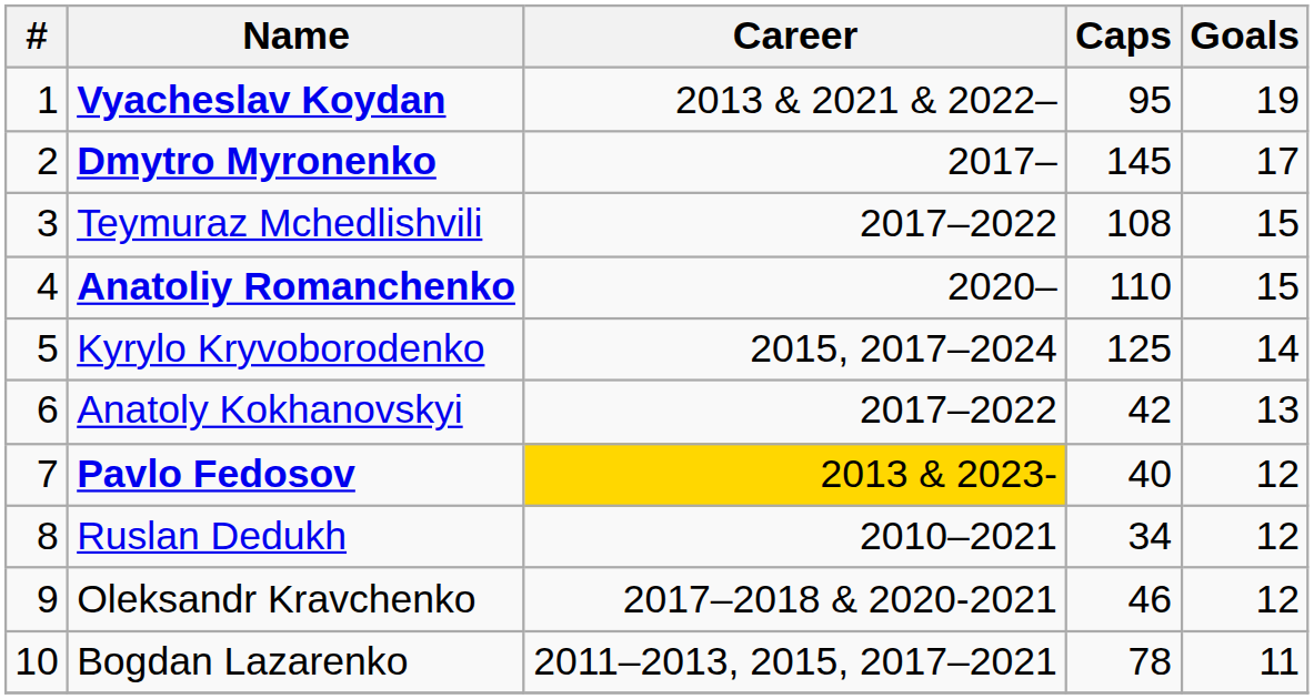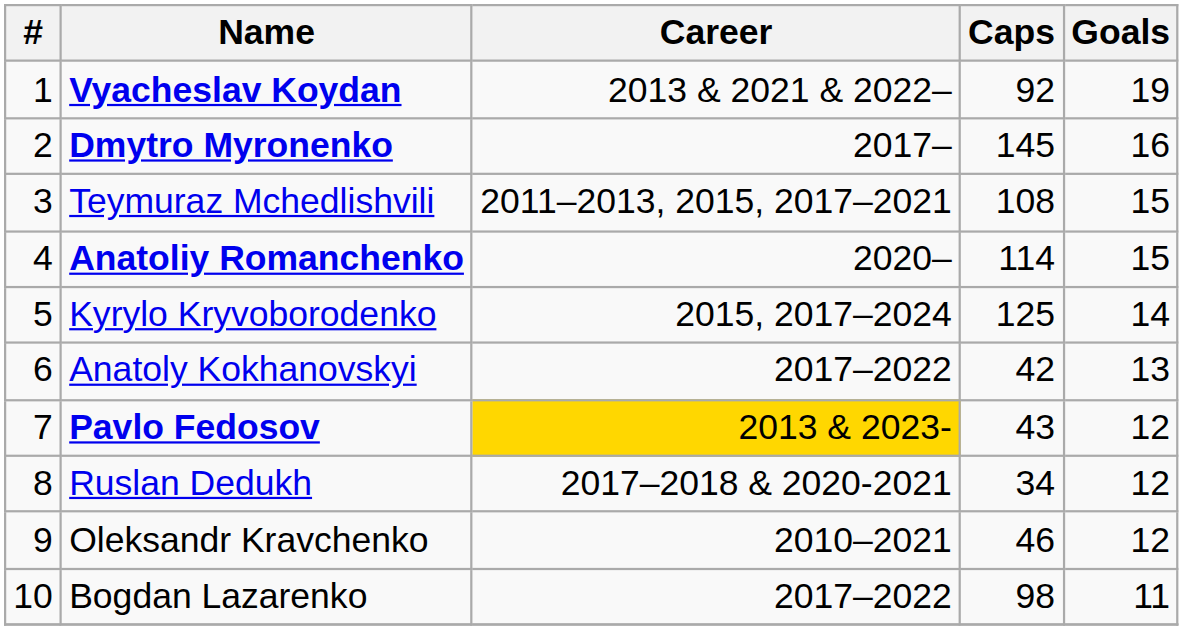Vyacheslav Koydan | Caps: 95 -> 92
Dmytro Myronenko | Goals: 17 -> 16
Teymuraz Mchedlishvili | Career: 2017–2022 -> 2011–2013, 2015, 2017–2021
Anatoliy Romanchenko | Caps: 110 -> 114
Pavlo Fedosov | Caps: 40 -> 43
Ruslan Dedukh | Career: 2010–2021 -> 2017–2018 & 2020-2021
Oleksandr Kravchenko | Career: 2017–2018 & 2020-2021 -> 2010–2021
Bogdan Lazarenko | Career: 2011–2013, 2015, 2017–2021 -> 2017–2022
Bogdan Lazarenko | Caps: 78 -> 98
